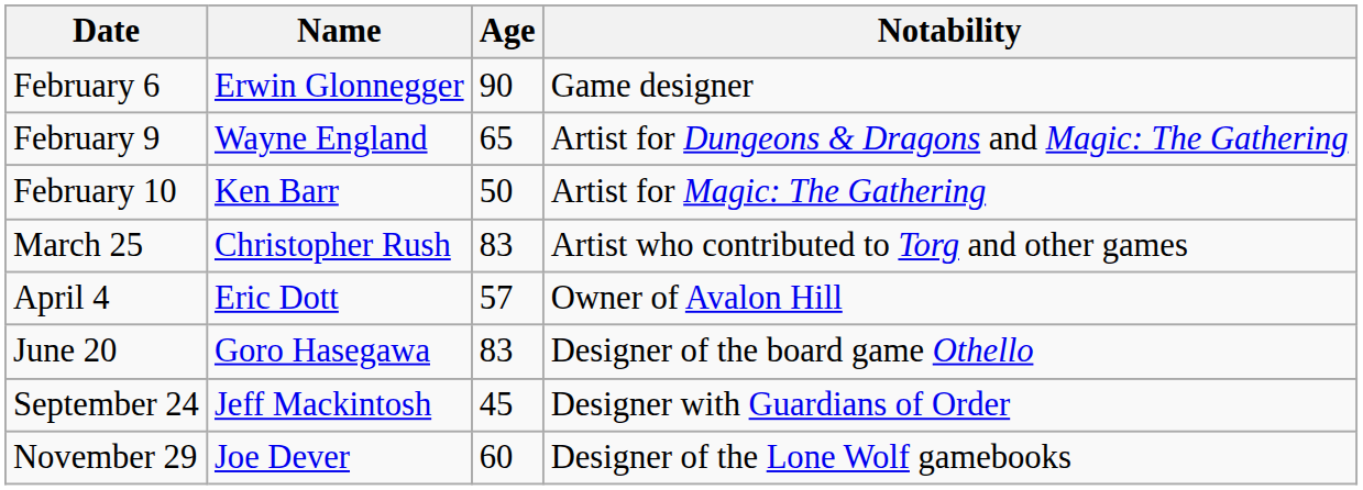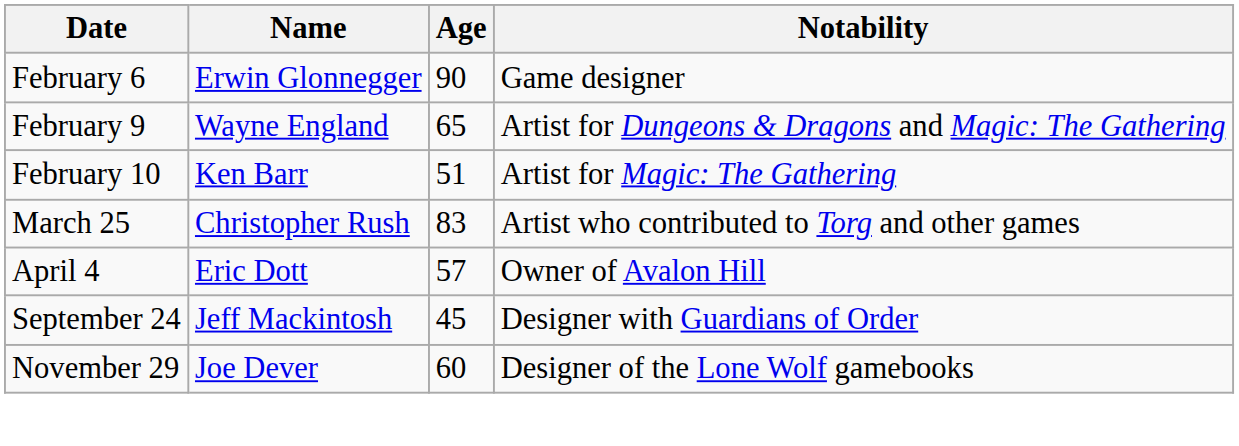February 10 | Age: 50 -> 51
- row: June 20 | Goro Hasegawa | 83 | Designer of the board game Othello
